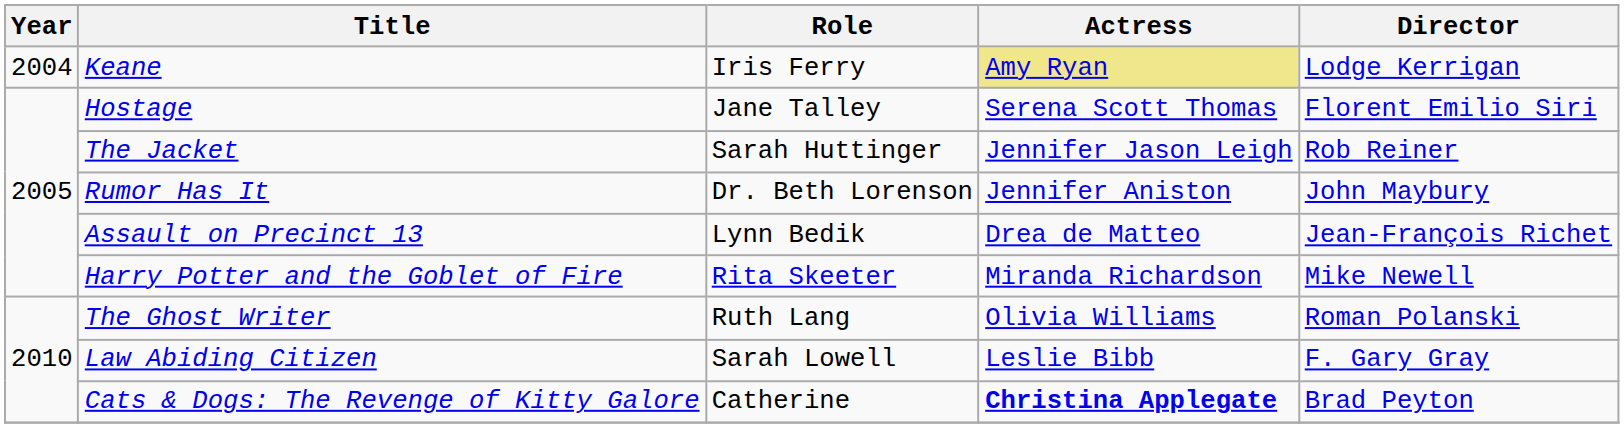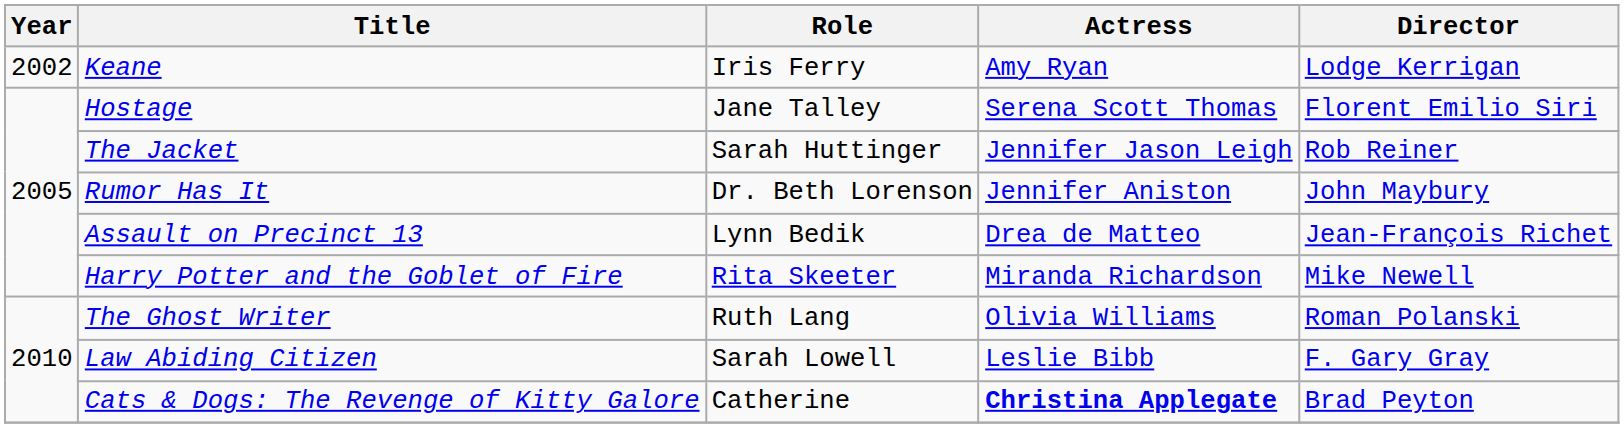Keane | Year: 2004 -> 2002
Keane | Actress: khaki background -> no background
